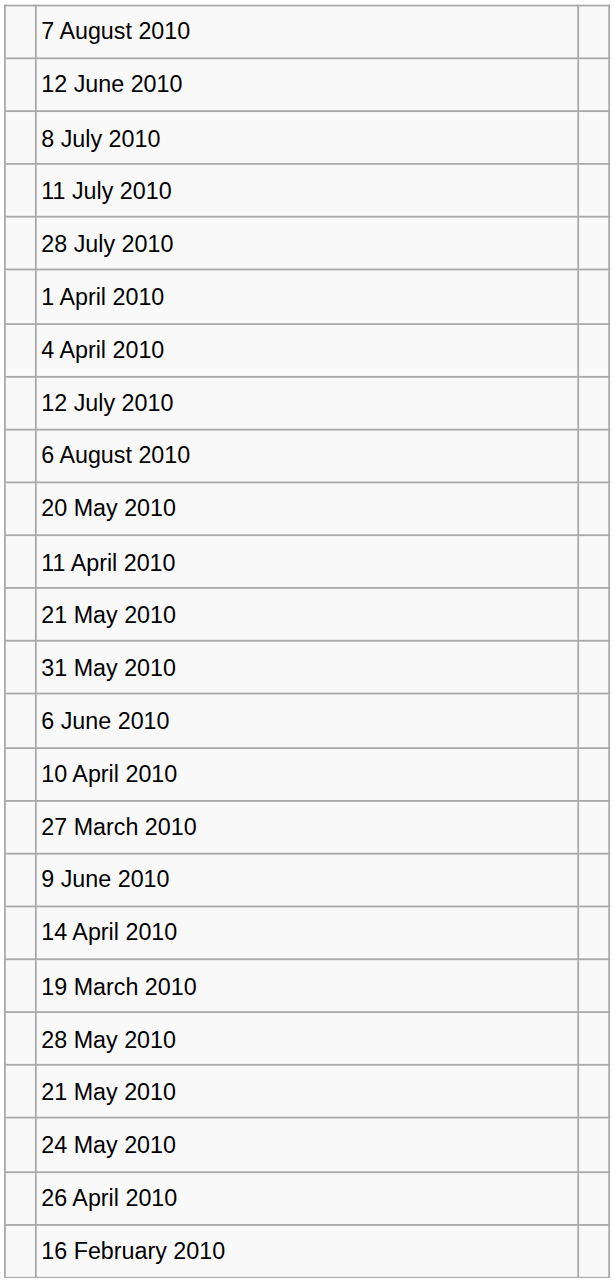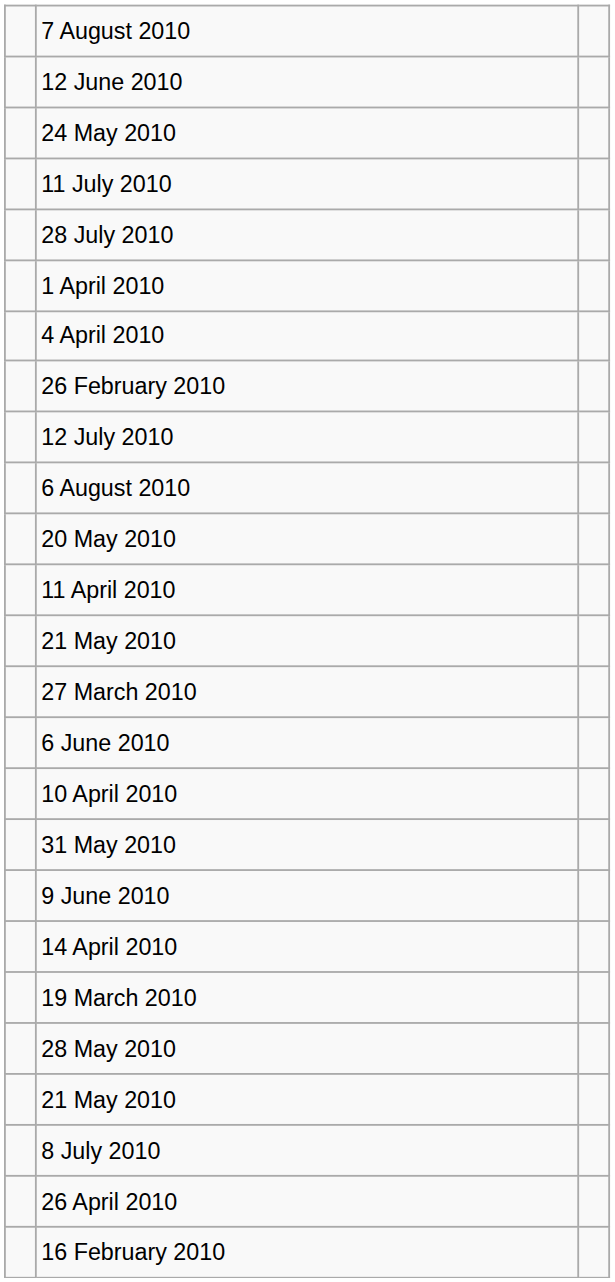rows swapped: 8 July 2010 <-> 24 May 2010
+ row: 26 February 2010
rows swapped: 31 May 2010 <-> 27 March 2010
